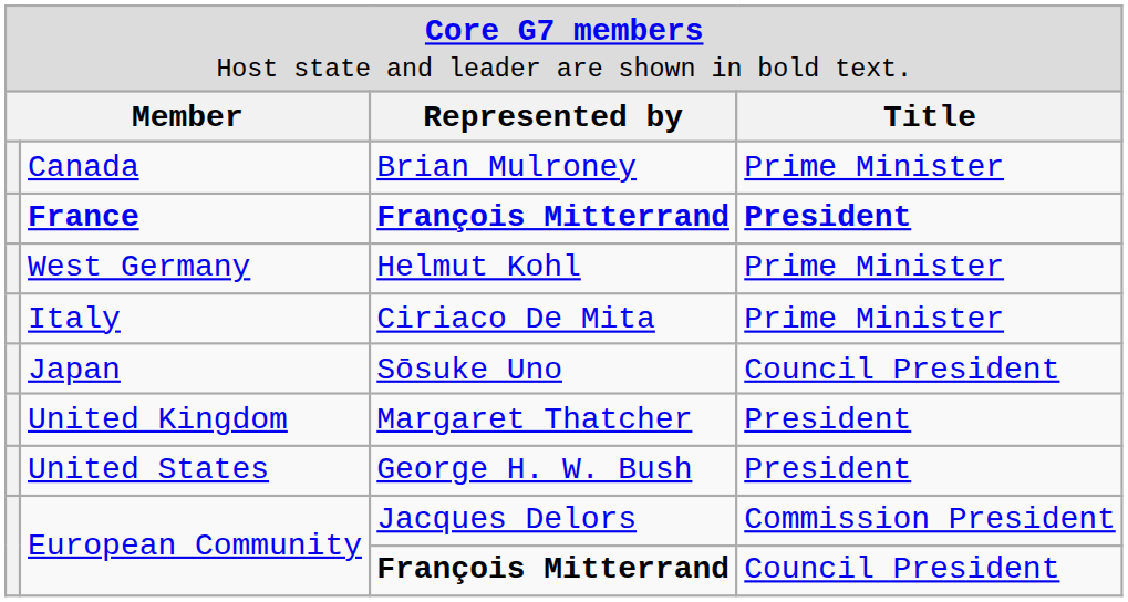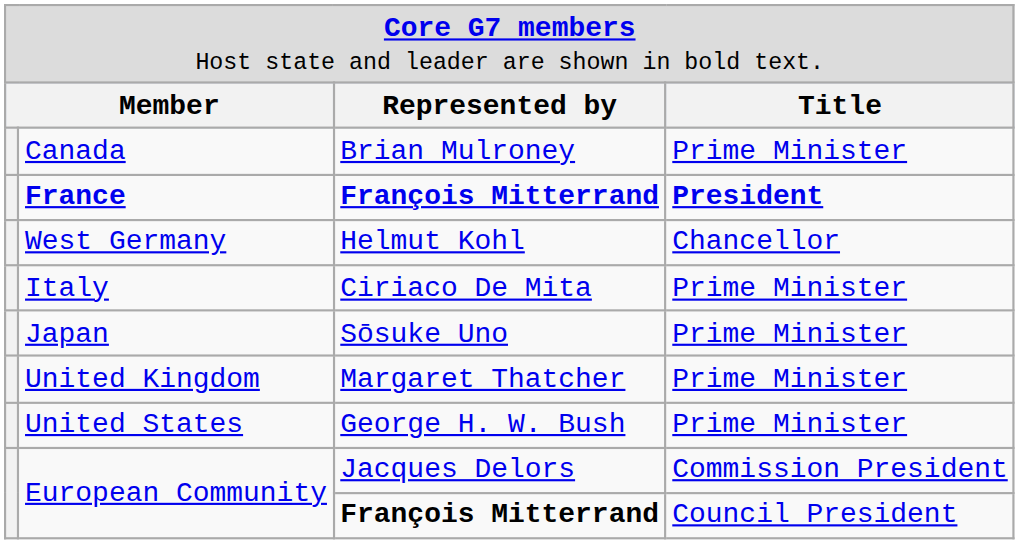West Germany | column 4: Prime Minister -> Chancellor
Japan | column 4: Council President -> Prime Minister
United Kingdom | column 4: President -> Prime Minister
United States | column 4: President -> Prime Minister
